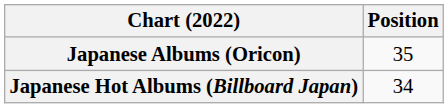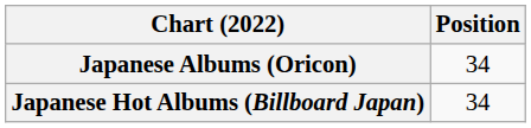Japanese Albums (Oricon) | Position: 35 -> 34
